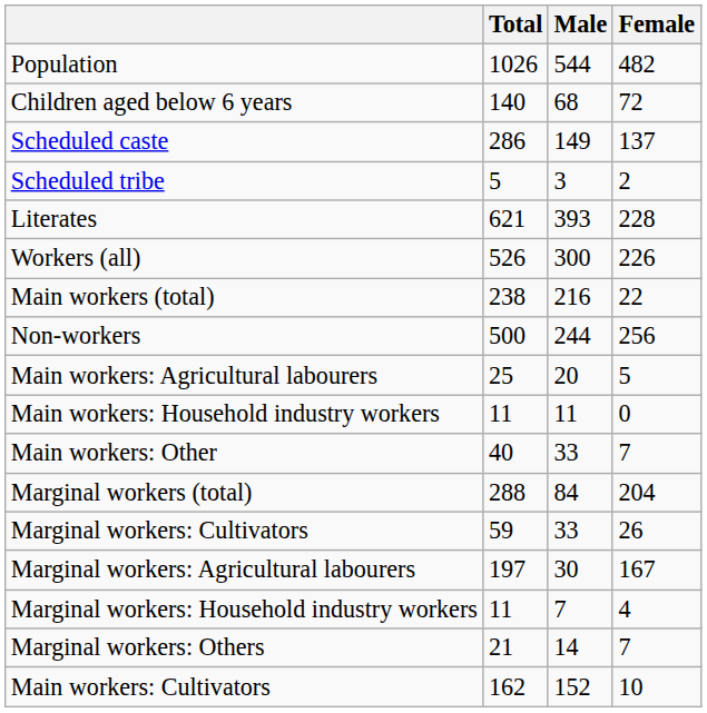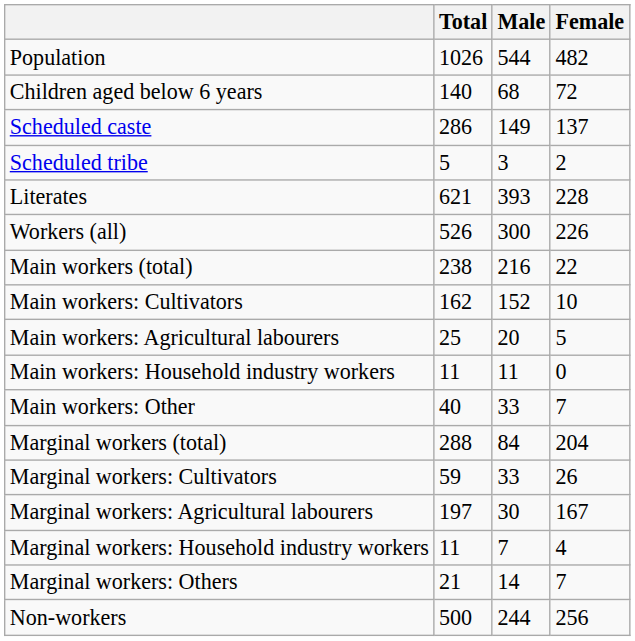rows swapped: Main workers: Cultivators <-> Non-workers
